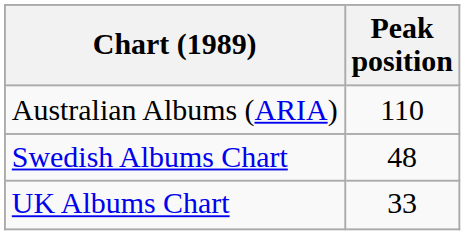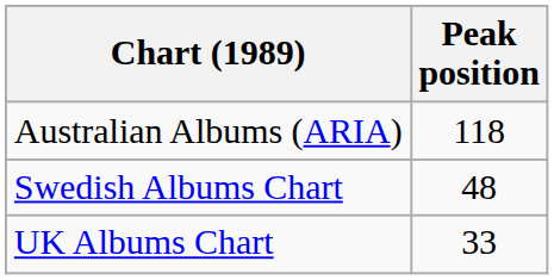Australian Albums (ARIA) | Peak position: 110 -> 118
